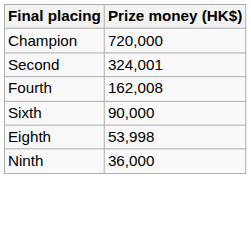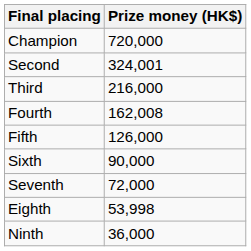+ row: Third | 216,000
+ row: Fifth | 126,000
+ row: Seventh | 72,000
